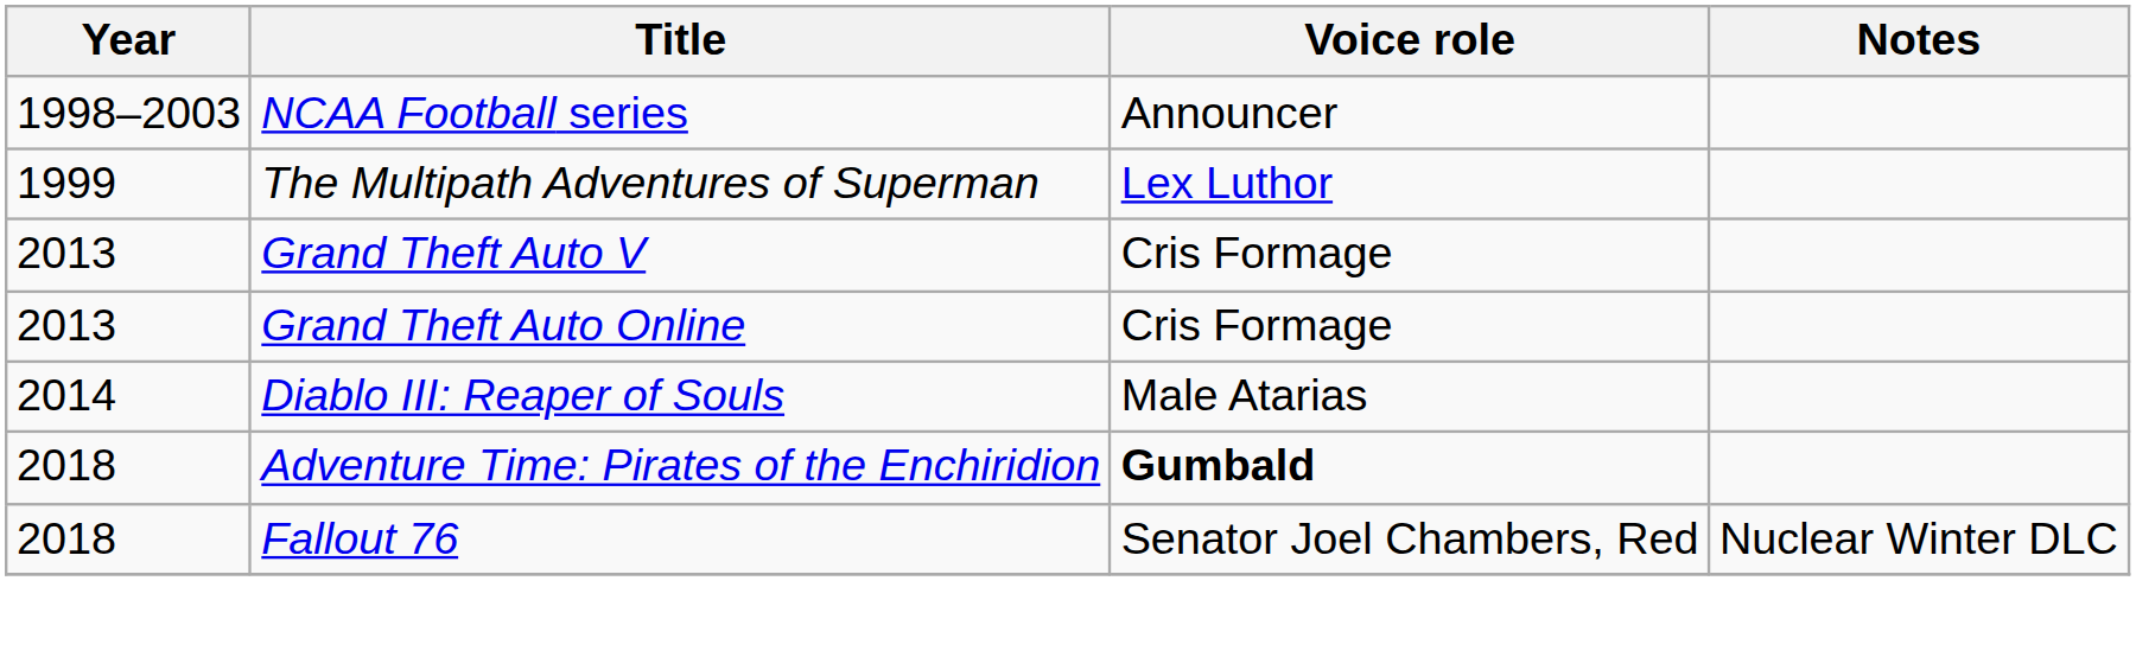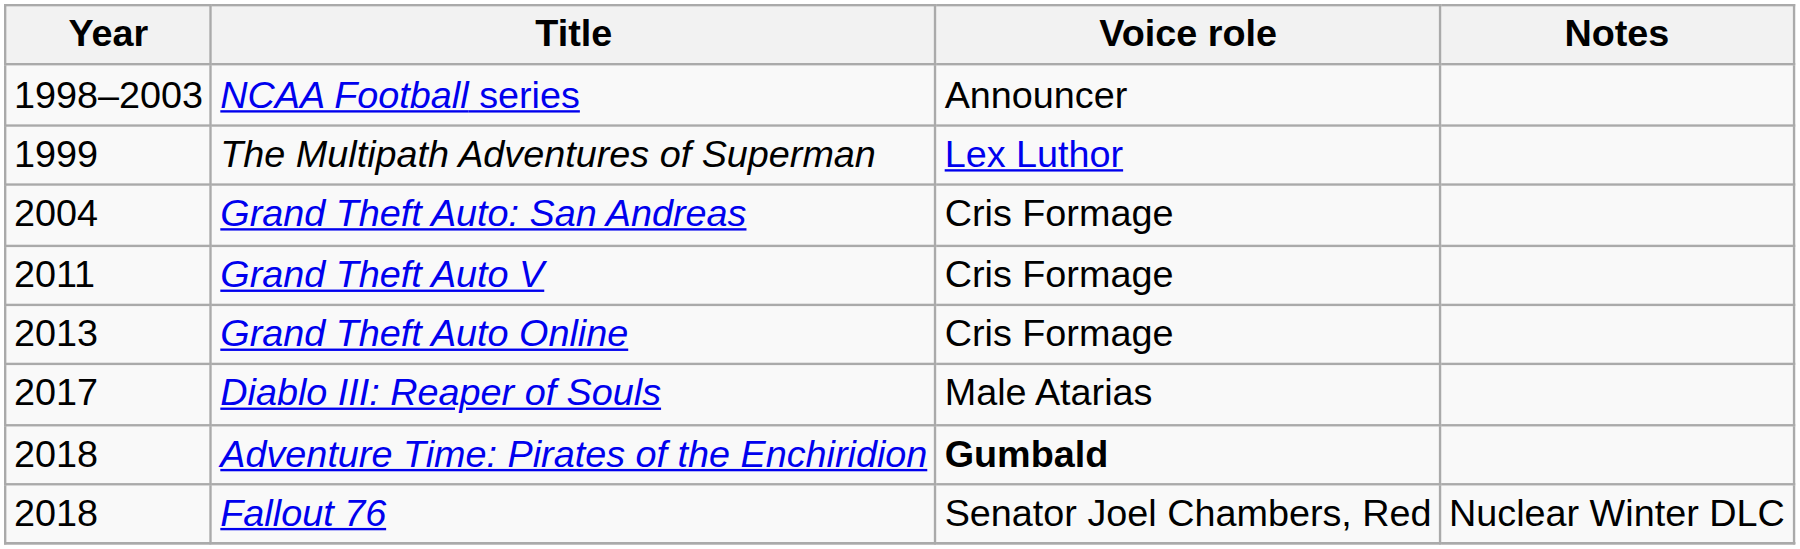+ row: 2004 | Grand Theft Auto: San Andreas | Cris Formage
Grand Theft Auto V | Year: 2013 -> 2011
Diablo III: Reaper of Souls | Year: 2014 -> 2017
